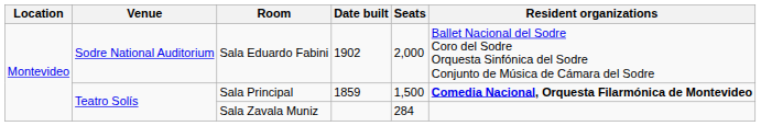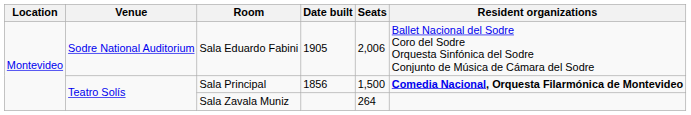Sala Eduardo Fabini | Date built: 1902 -> 1905
Sala Eduardo Fabini | Seats: 2,000 -> 2,006
Sala Principal | Date built: 1859 -> 1856
Sala Zavala Muniz | Seats: 284 -> 264
